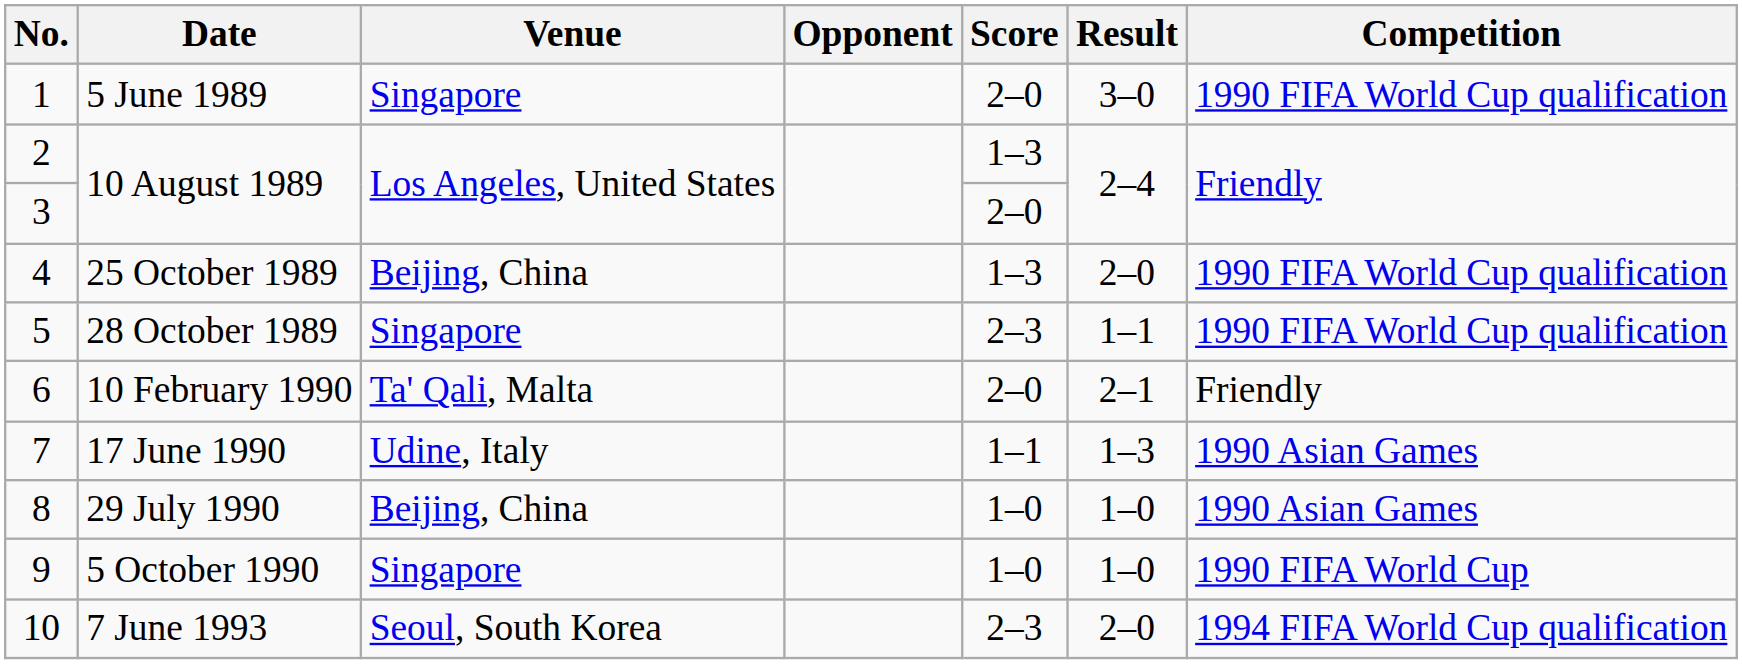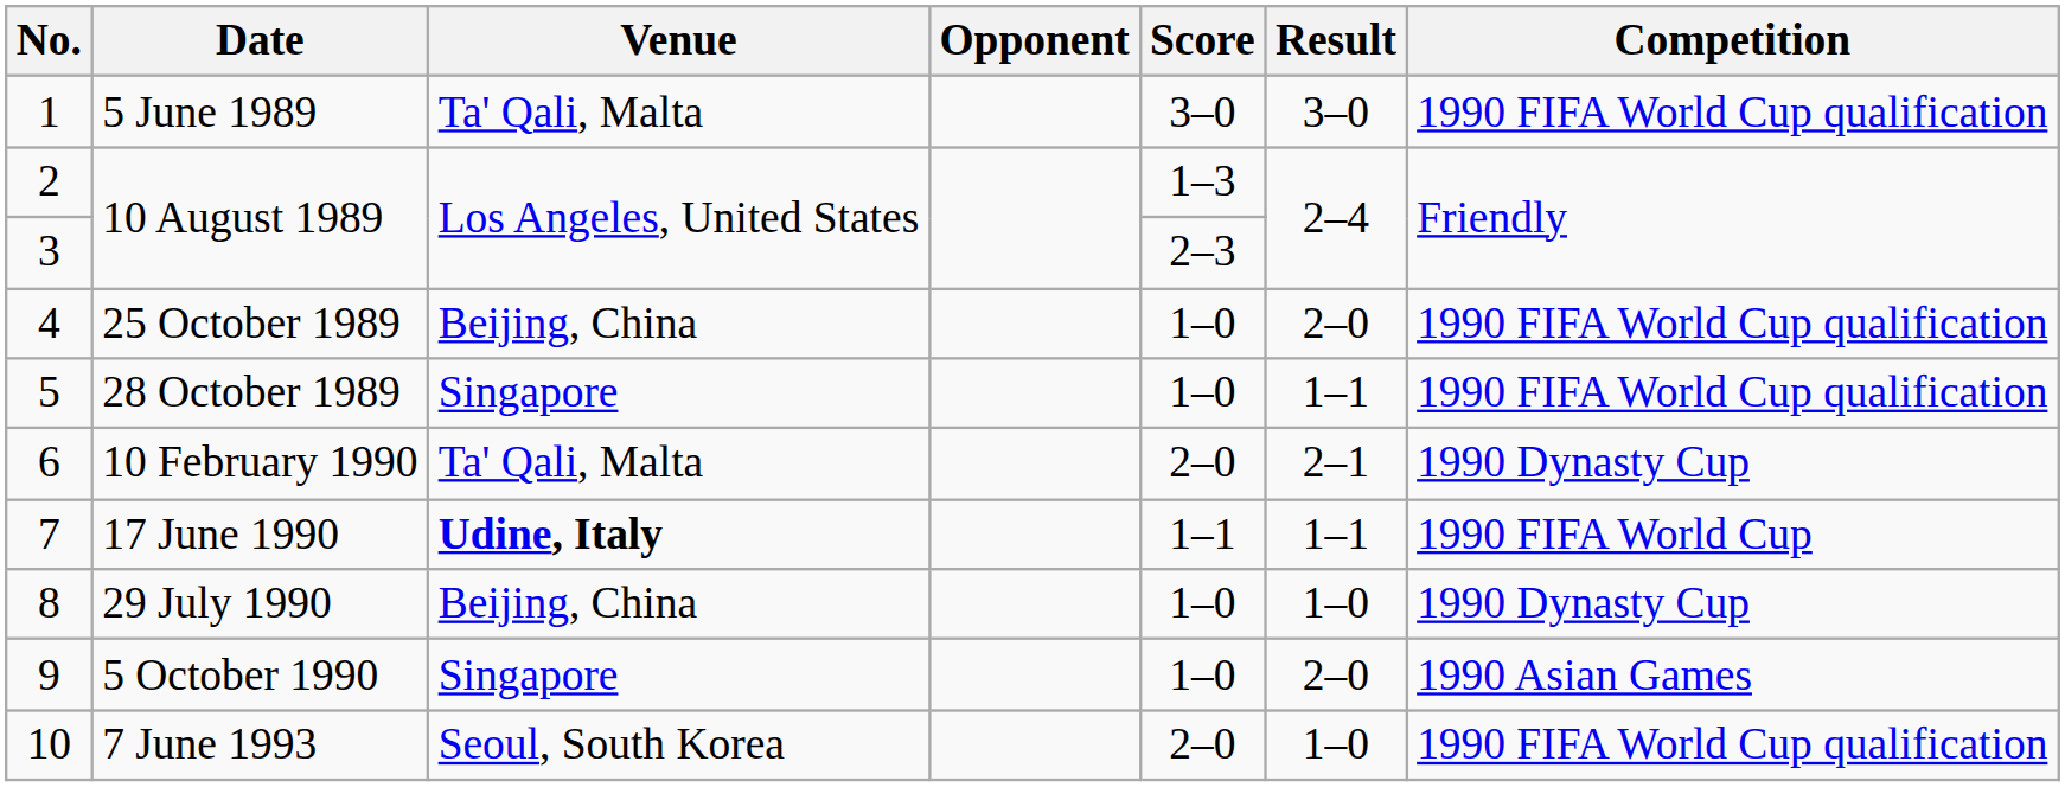5 June 1989 | Venue: Singapore -> Ta' Qali, Malta
5 June 1989 | Score: 2–0 -> 3–0
3 / 10 August 1989 | Score: 2–0 -> 2–3
25 October 1989 | Score: 1–3 -> 1–0
28 October 1989 | Score: 2–3 -> 1–0
10 February 1990 | Competition: Friendly -> 1990 Dynasty Cup
17 June 1990 | Venue: normal -> bold
17 June 1990 | Result: 1–3 -> 1–1
17 June 1990 | Competition: 1990 Asian Games -> 1990 FIFA World Cup
29 July 1990 | Competition: 1990 Asian Games -> 1990 Dynasty Cup
5 October 1990 | Result: 1–0 -> 2–0
5 October 1990 | Competition: 1990 FIFA World Cup -> 1990 Asian Games
7 June 1993 | Score: 2–3 -> 2–0
7 June 1993 | Result: 2–0 -> 1–0
7 June 1993 | Competition: 1994 FIFA World Cup qualification -> 1990 FIFA World Cup qualification
